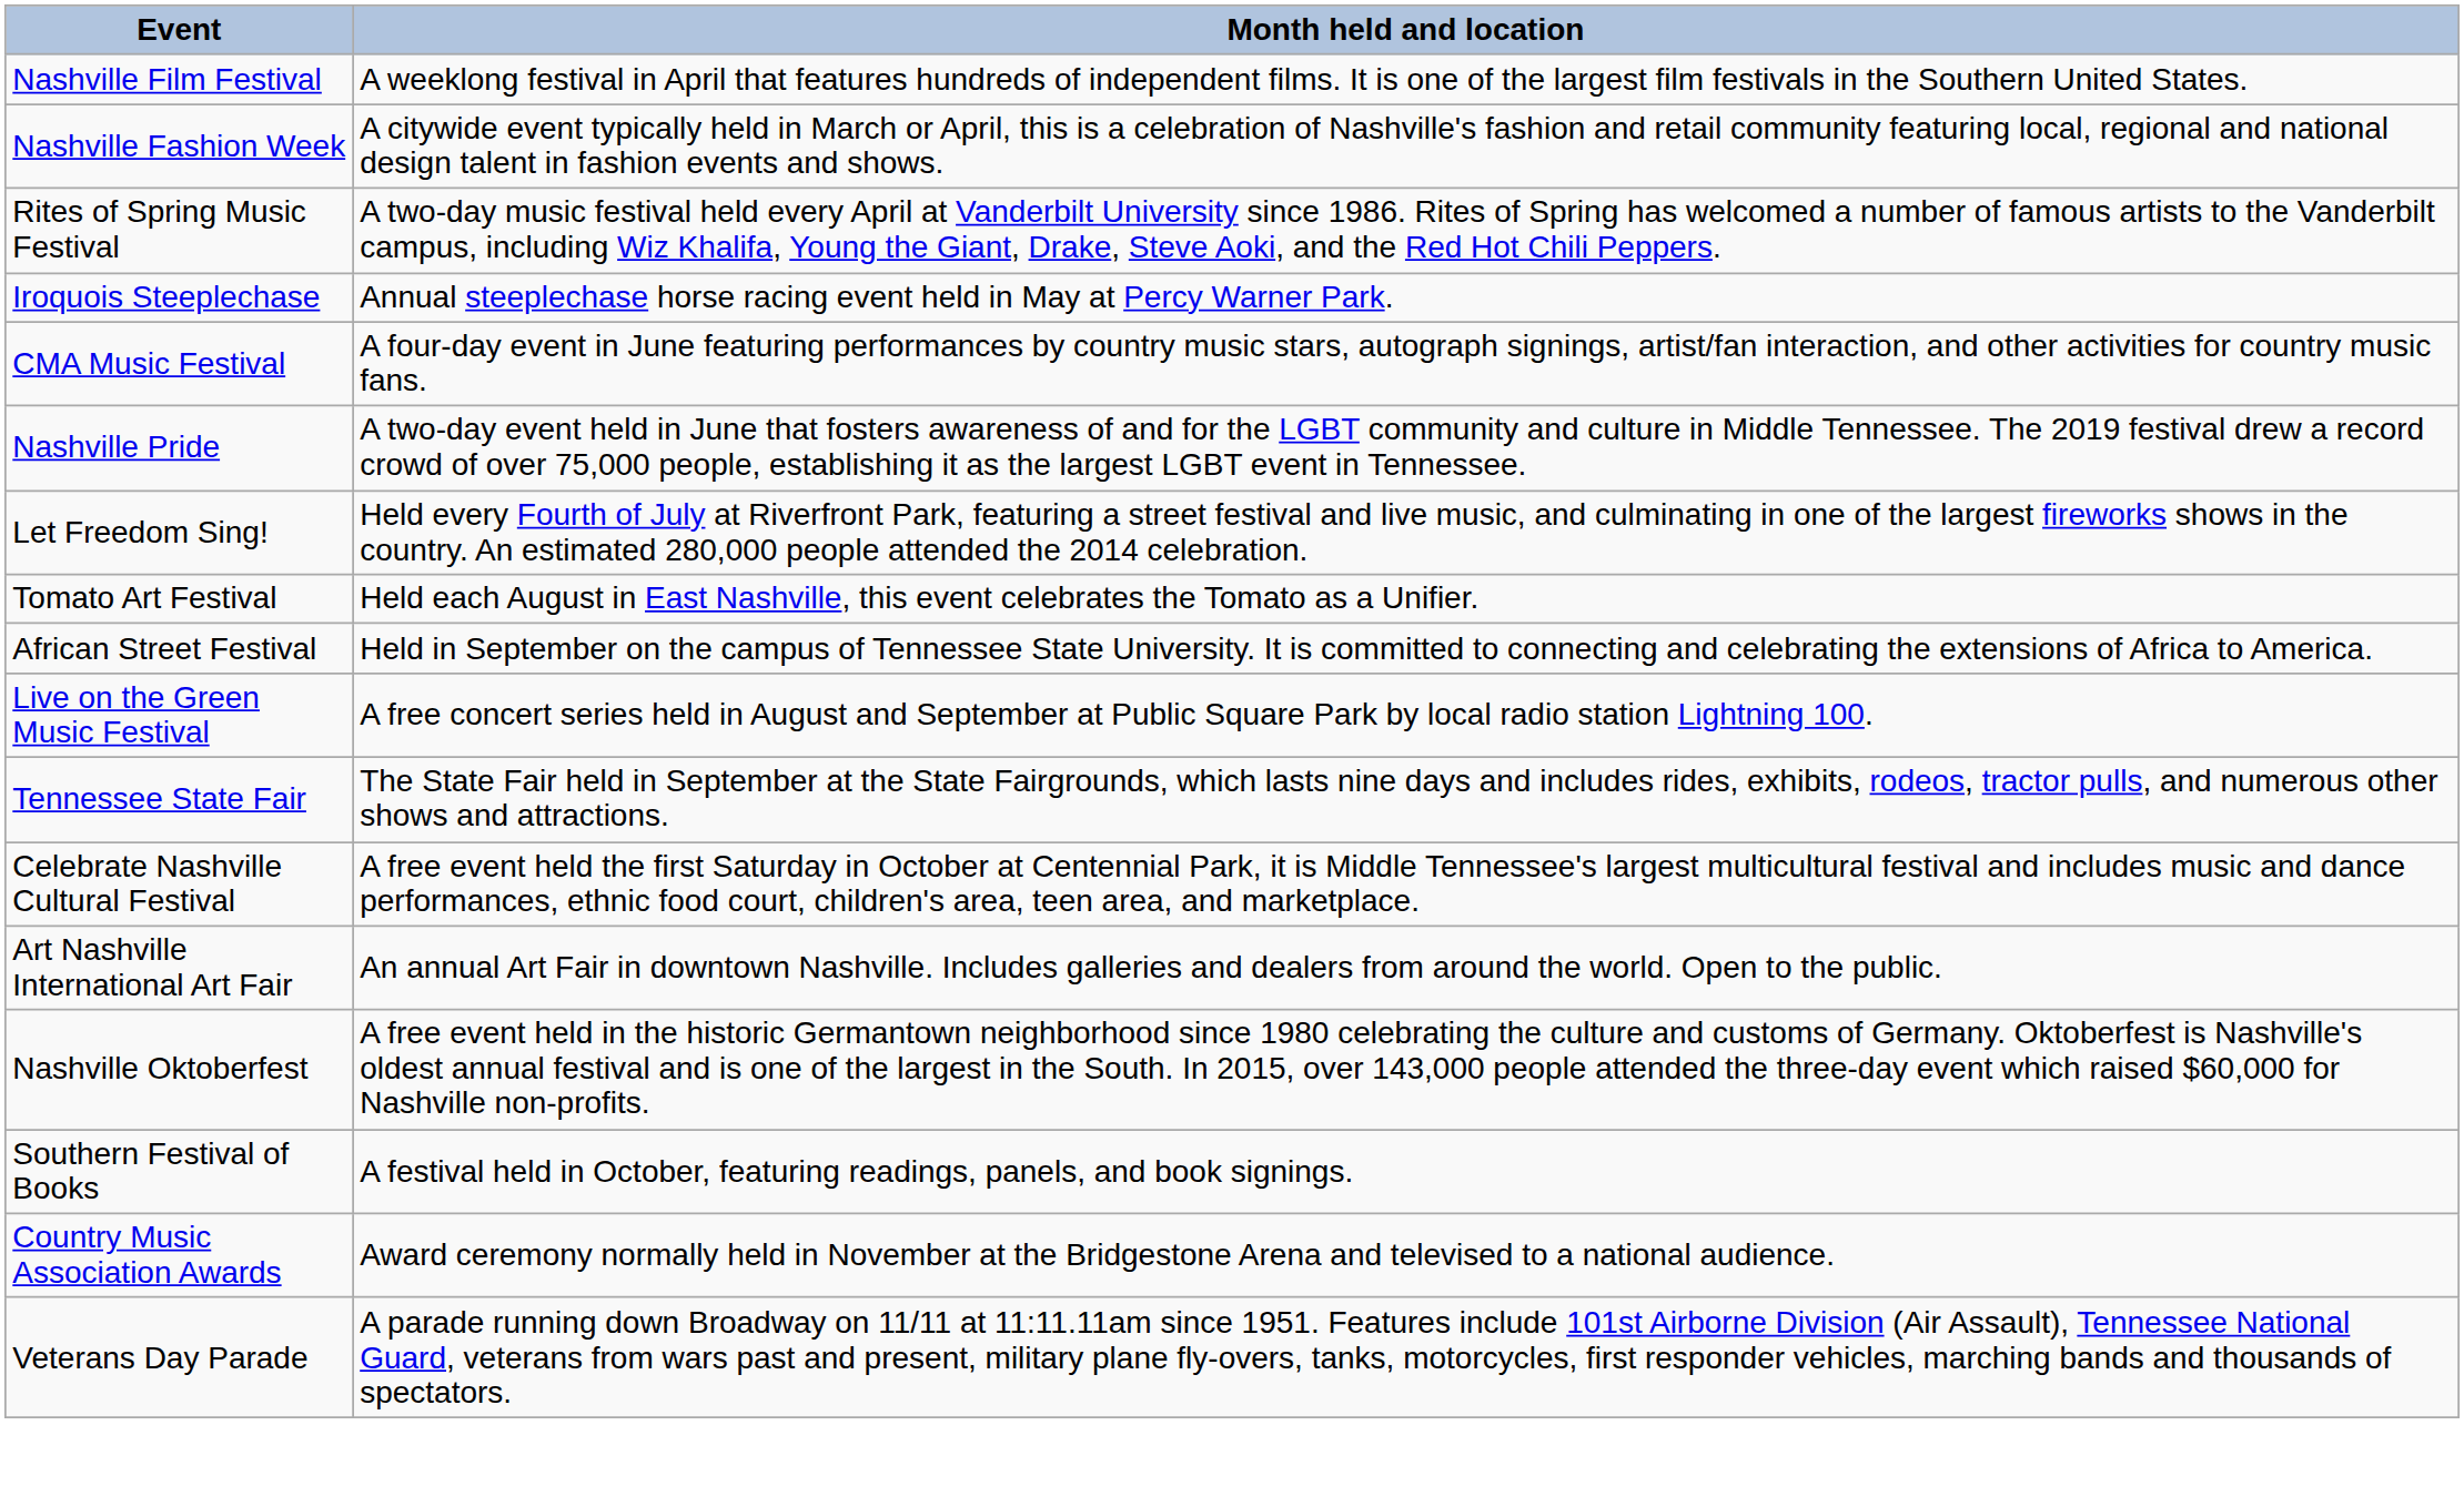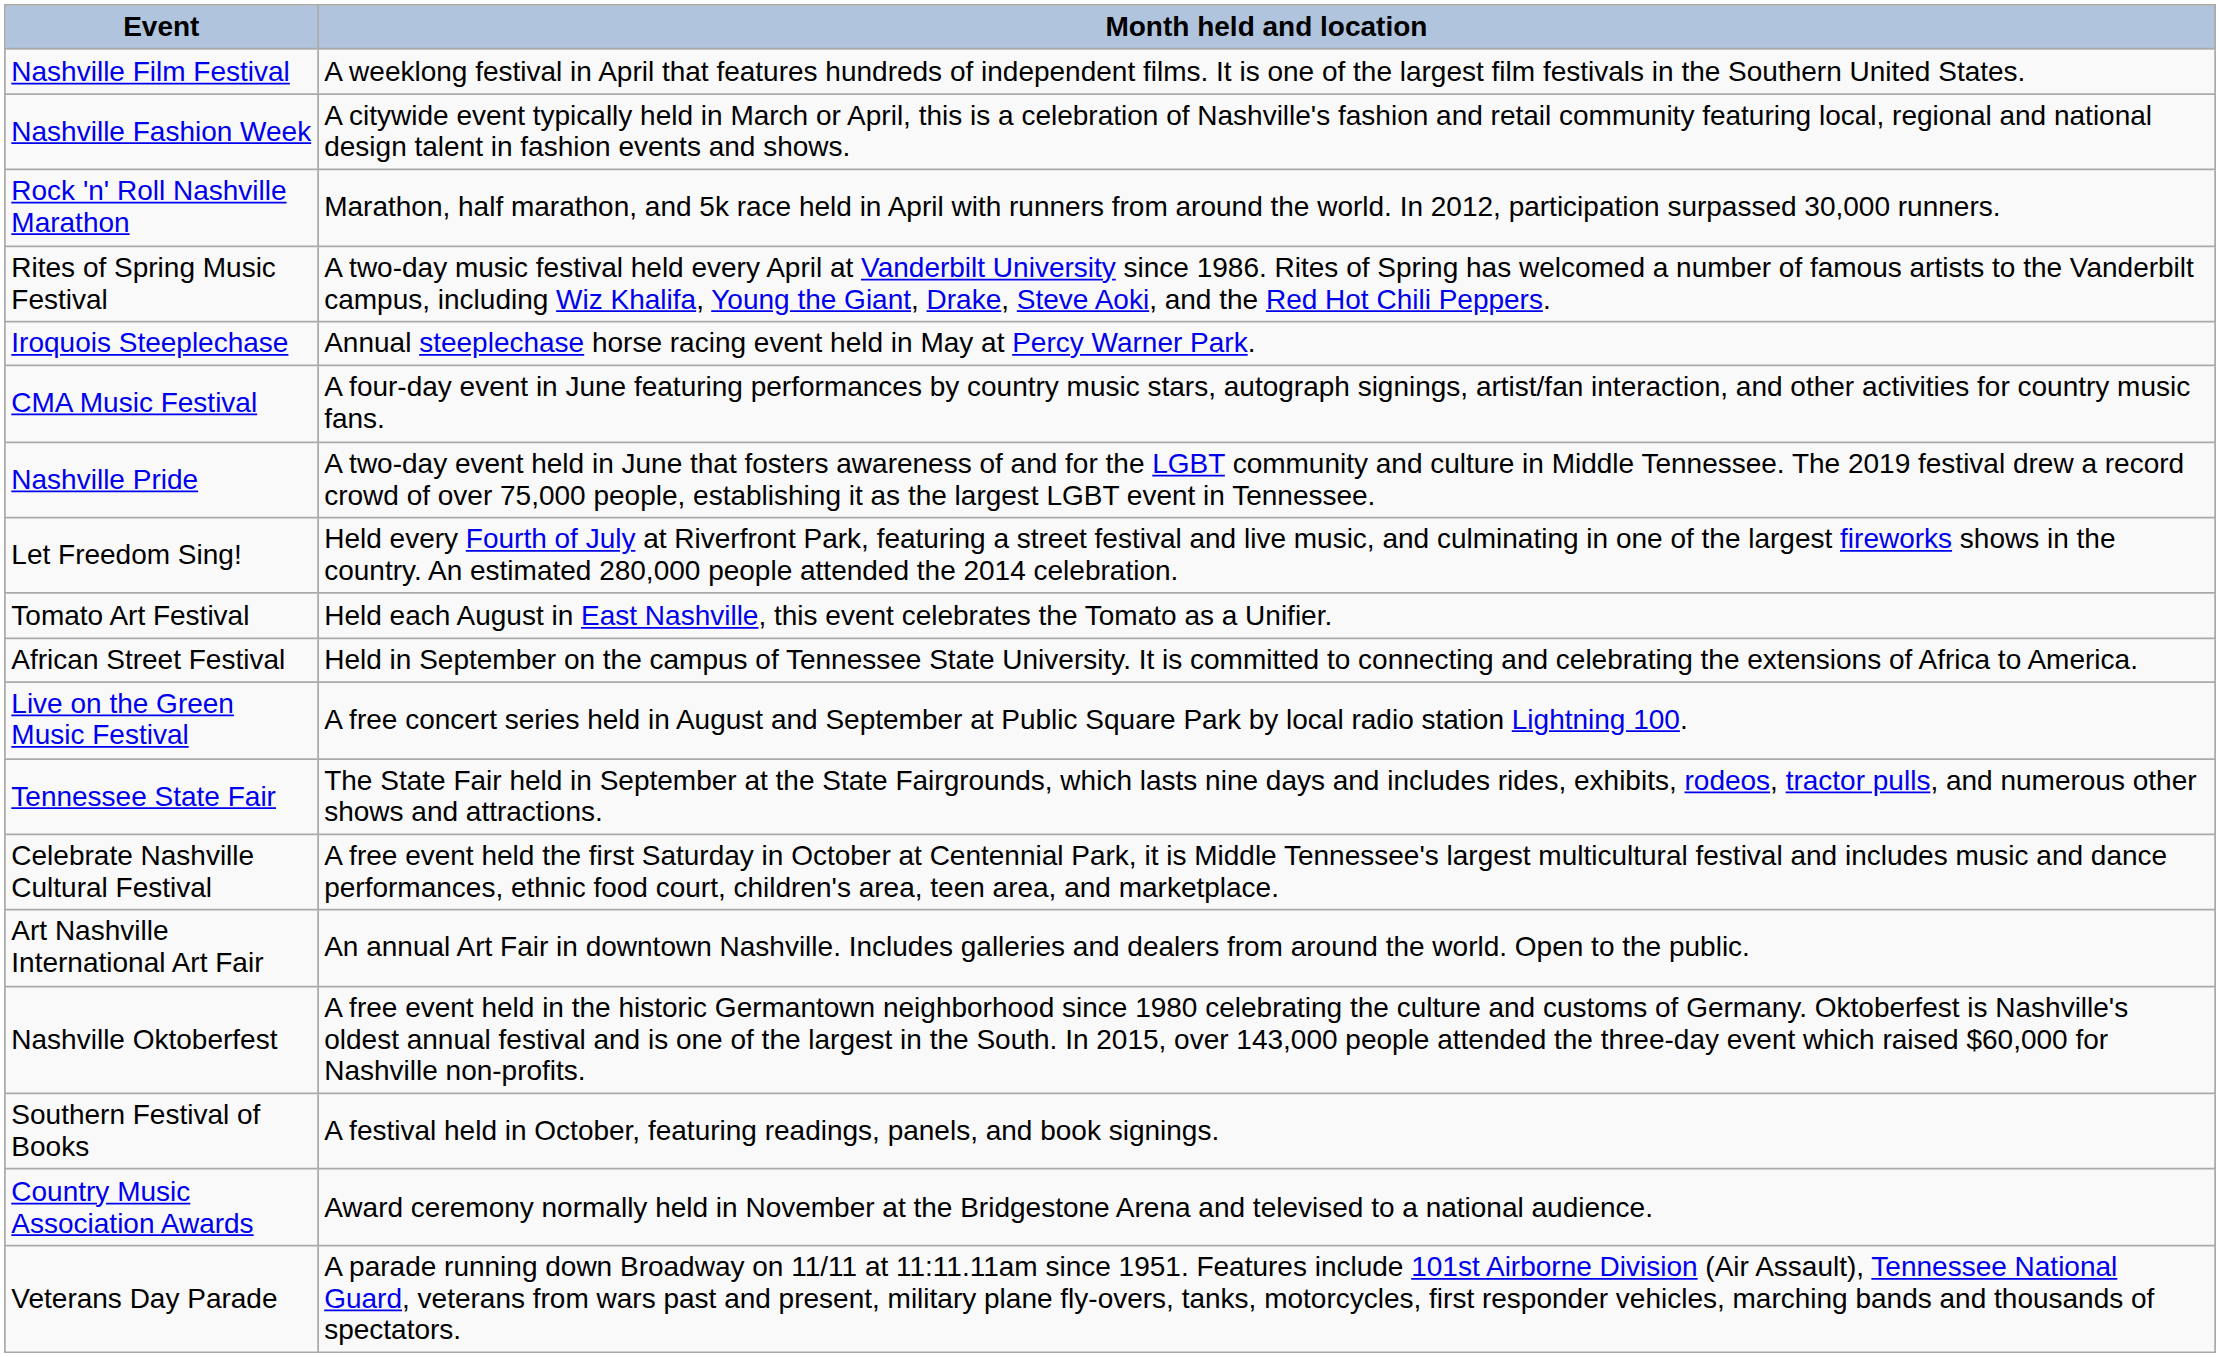+ row: Rock 'n' Roll Nashville Marathon | Marathon, half marathon, and 5k race held in April with runners from around the world. In 2012, participation surpassed 30,000 runners.
